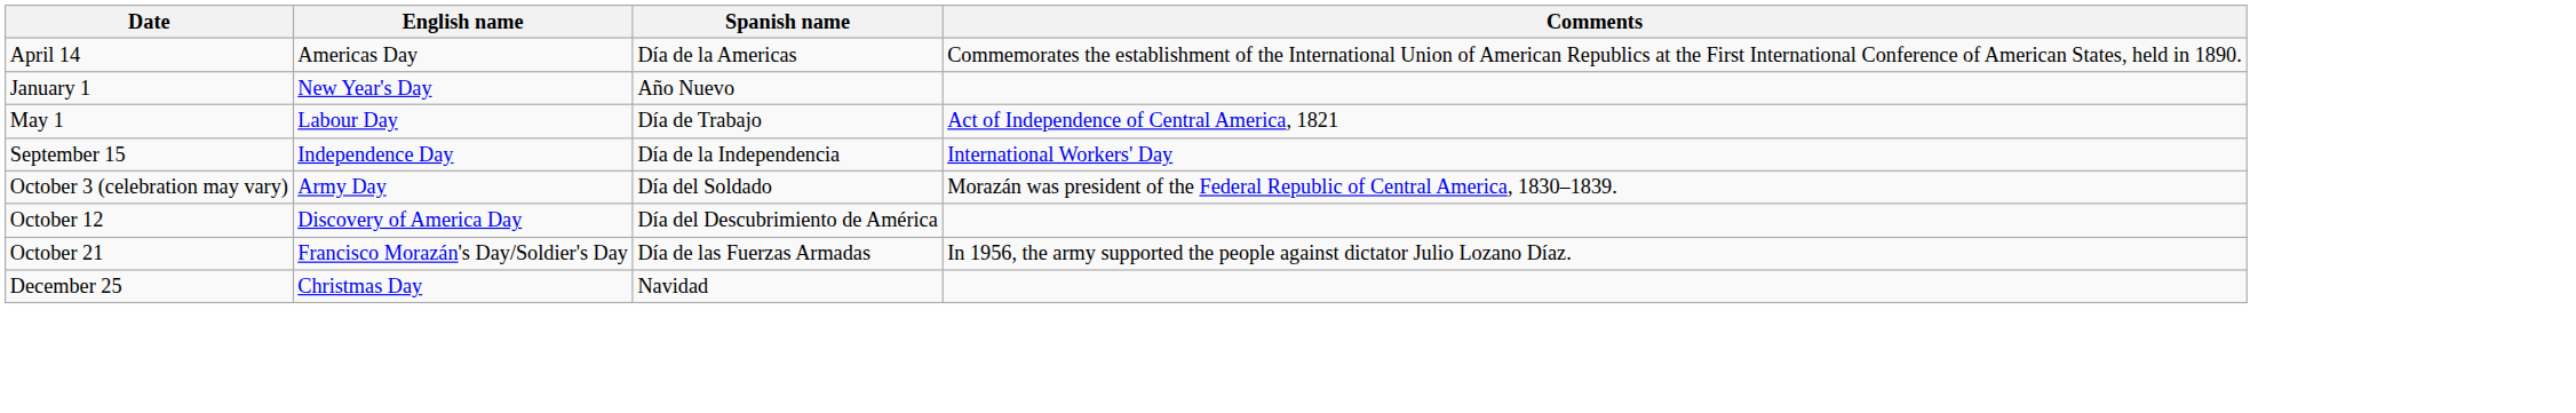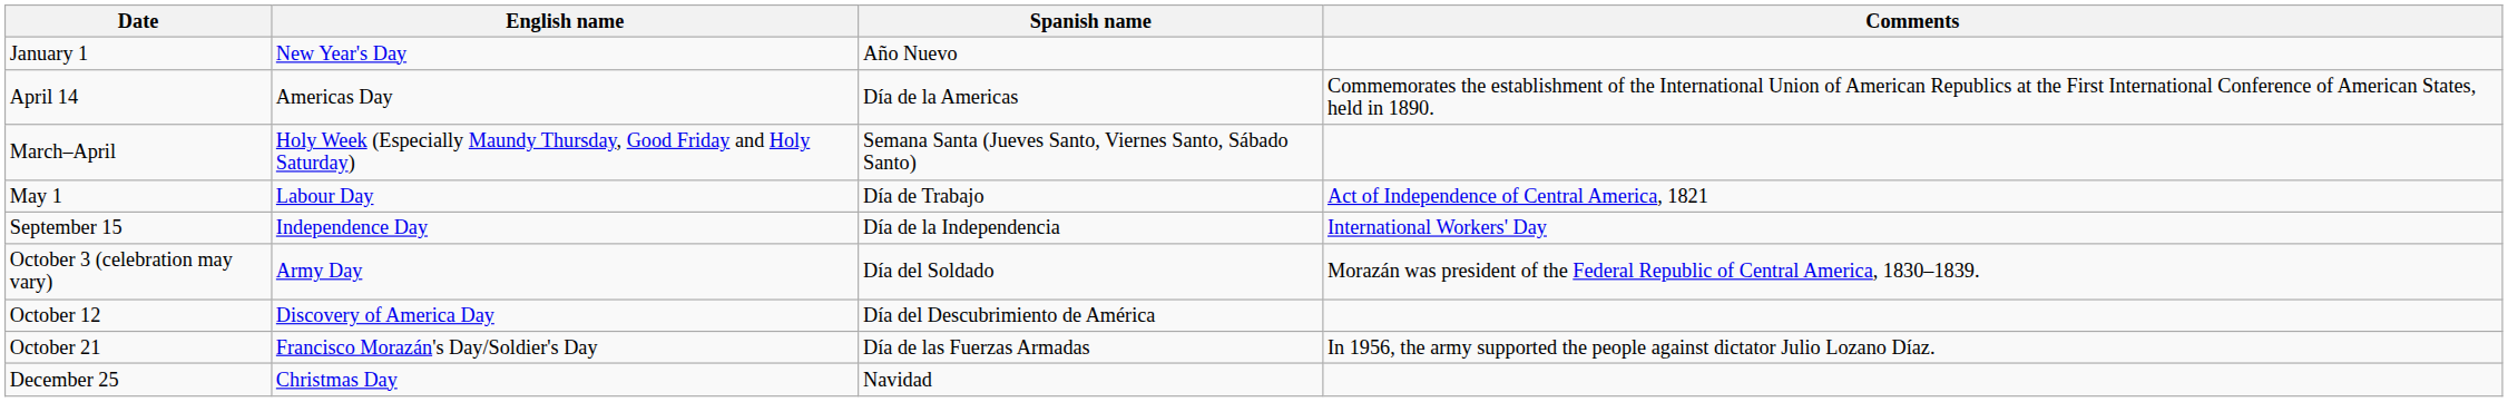rows swapped: January 1 <-> April 14
+ row: March–April | Holy Week (Especially Maundy Thursday, Good Friday and Holy Saturday) | Semana Santa (Jueves Santo, Viernes Santo, Sábado Santo)
